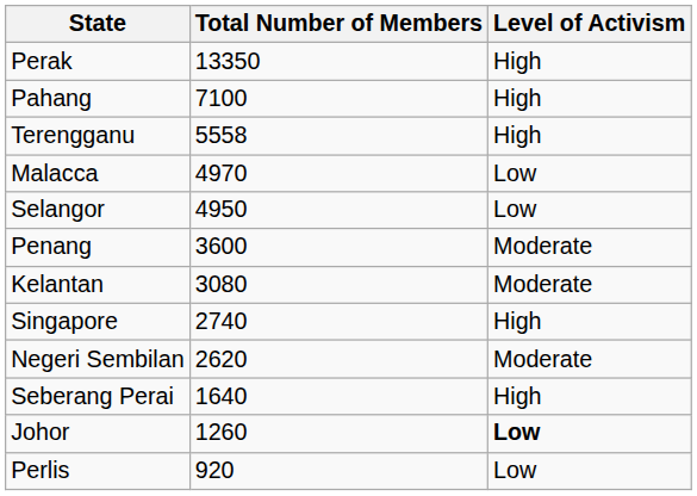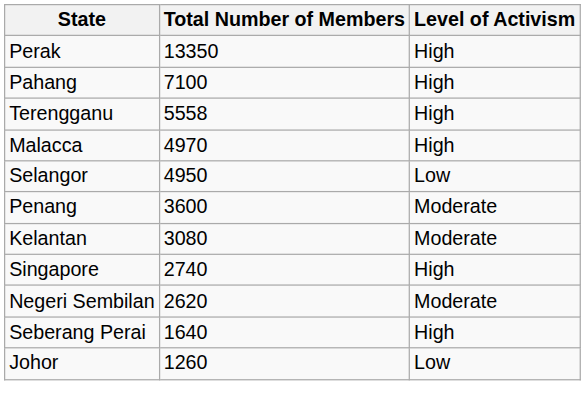Malacca | Level of Activism: Low -> High
Johor | Level of Activism: bold -> normal
- row: Perlis | 920 | Low
